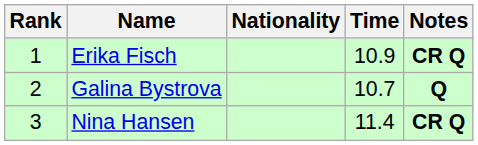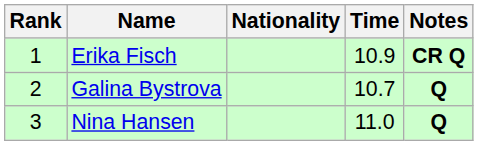Nina Hansen | Time: 11.4 -> 11.0
Nina Hansen | Notes: CR Q -> Q
